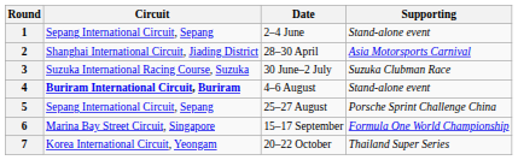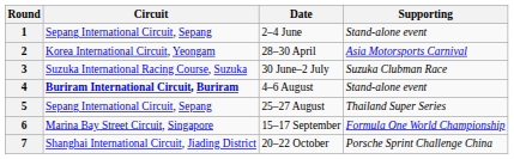2 | Circuit: Shanghai International Circuit, Jiading District -> Korea International Circuit, Yeongam
5 | Supporting: Porsche Sprint Challenge China -> Thailand Super Series
7 | Circuit: Korea International Circuit, Yeongam -> Shanghai International Circuit, Jiading District
7 | Supporting: Thailand Super Series -> Porsche Sprint Challenge China
